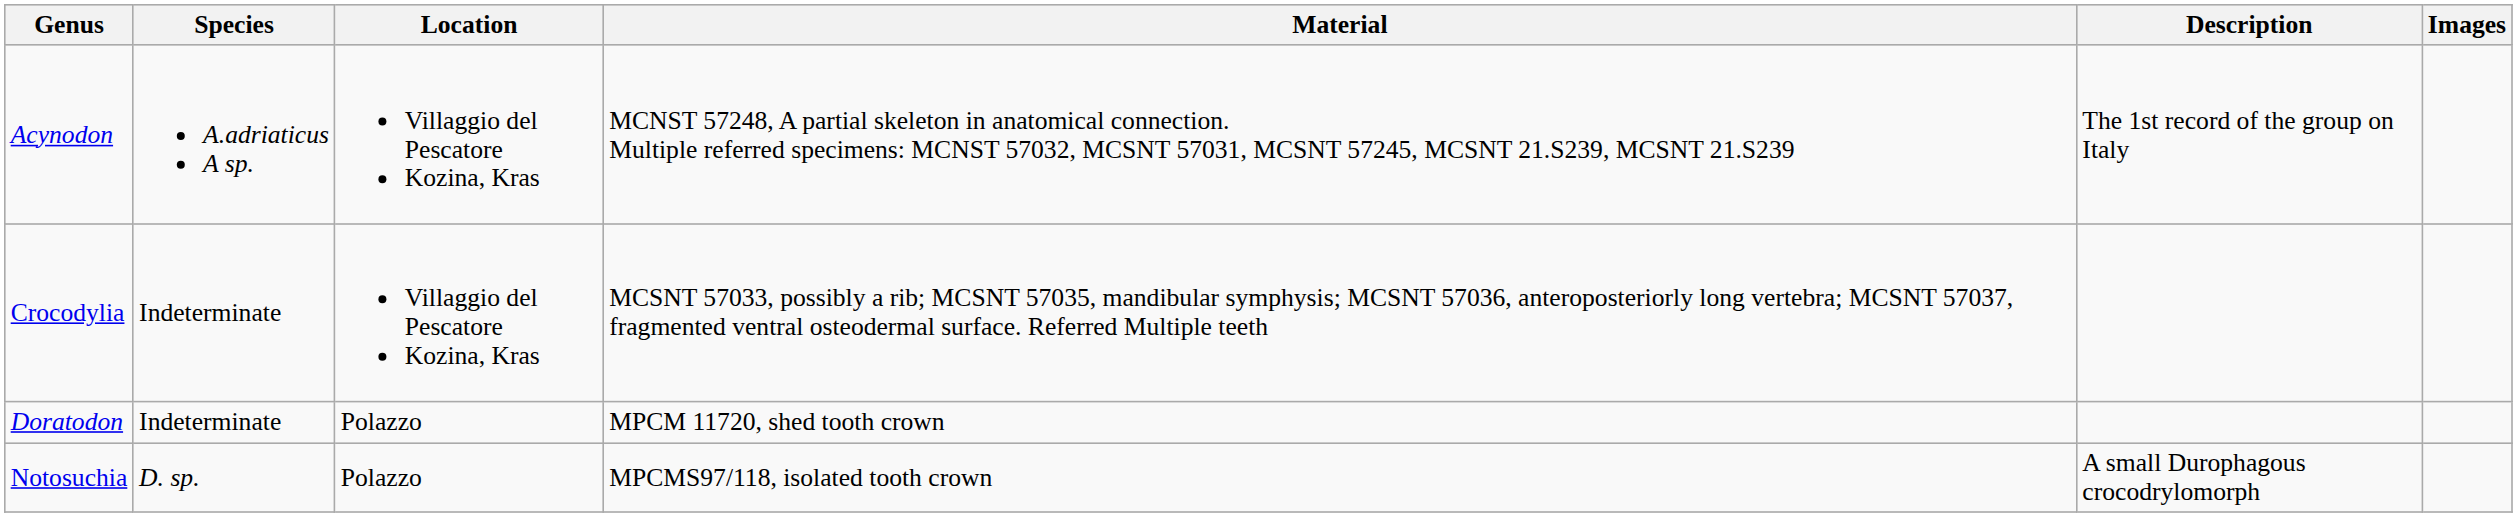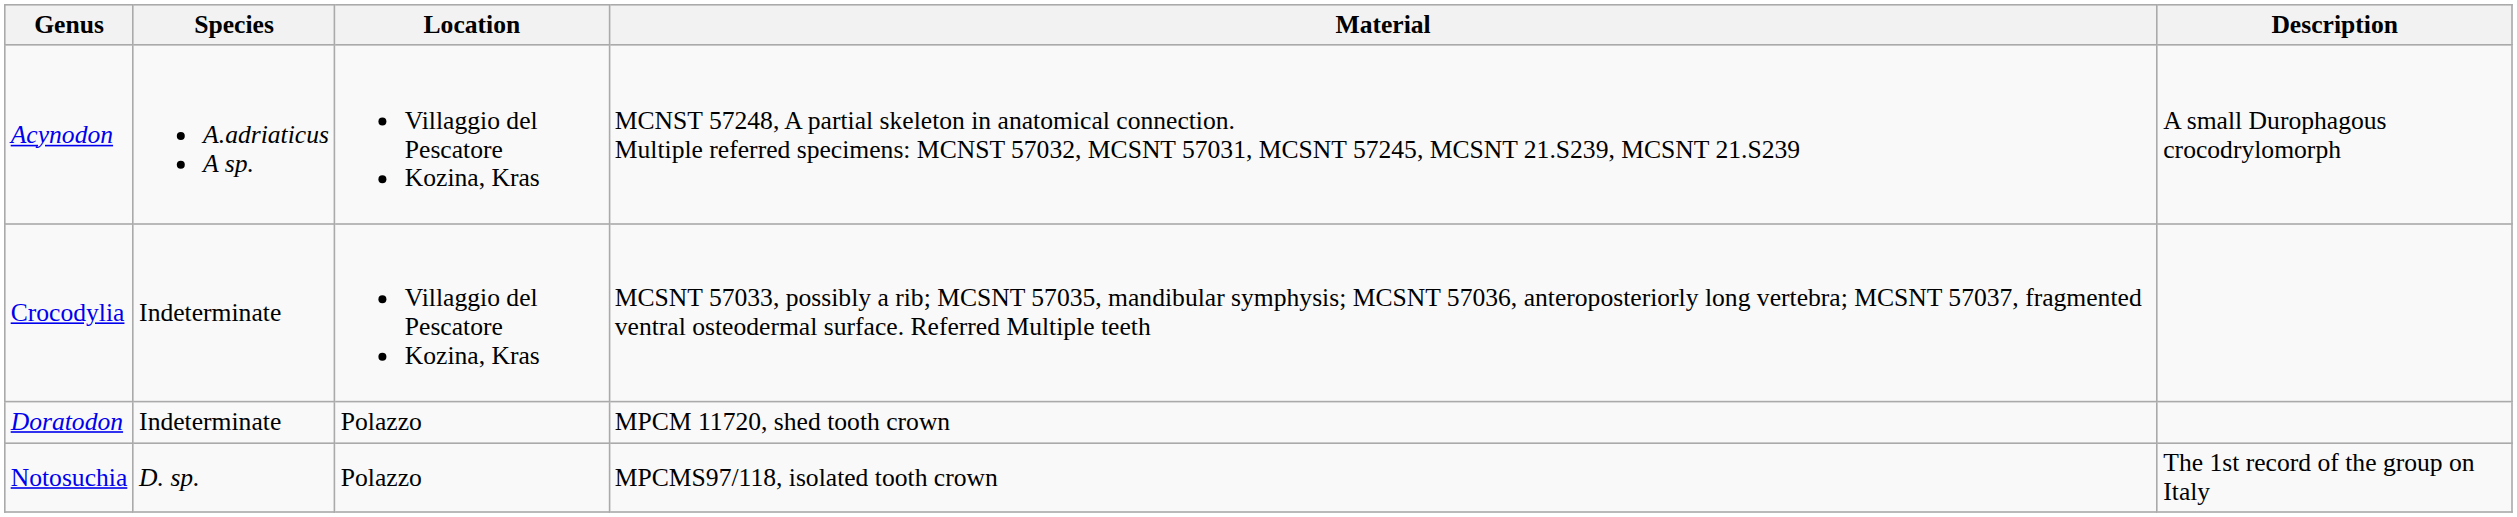- column: Images
Acynodon | Description: The 1st record of the group on Italy -> A small Durophagous crocodrylomorph
Notosuchia | Description: A small Durophagous crocodrylomorph -> The 1st record of the group on Italy
